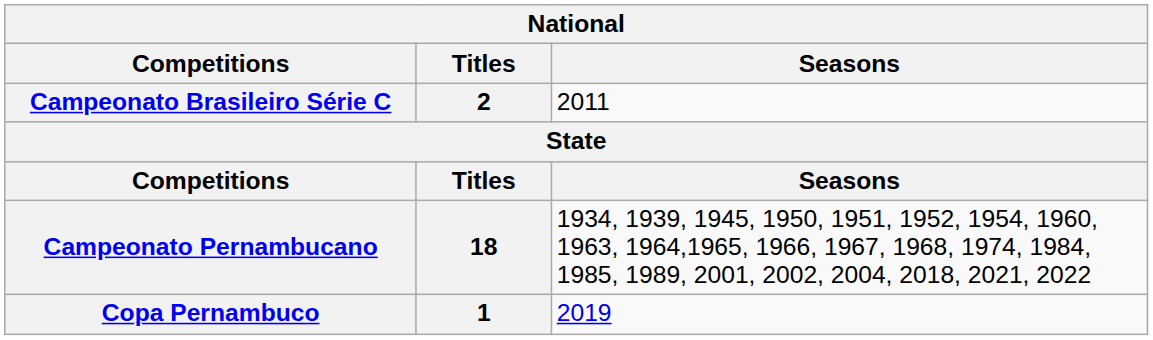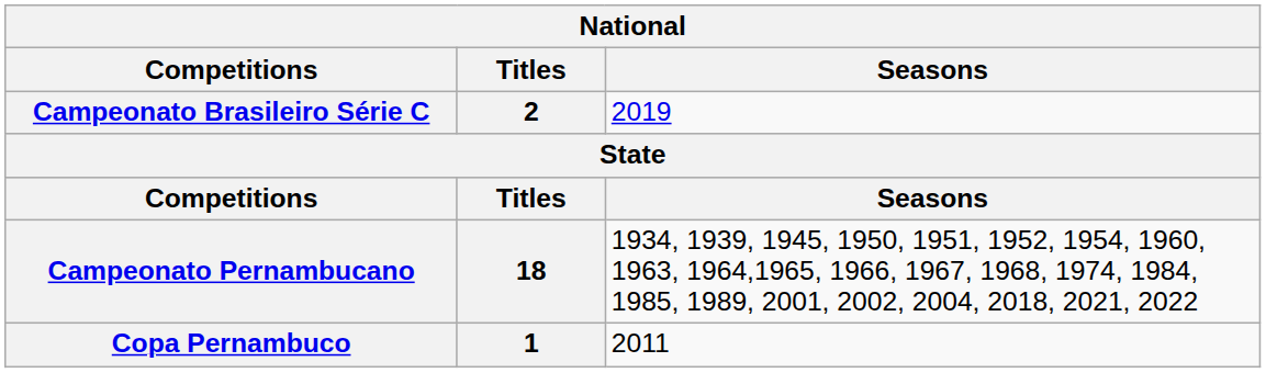Campeonato Brasileiro Série C | Seasons: 2011 -> 2019
Copa Pernambuco | Seasons: 2019 -> 2011
